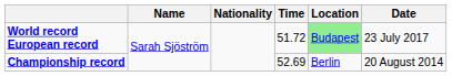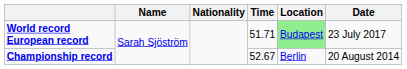World record European record | Time: 51.72 -> 51.71
Championship record | Time: 52.69 -> 52.67
